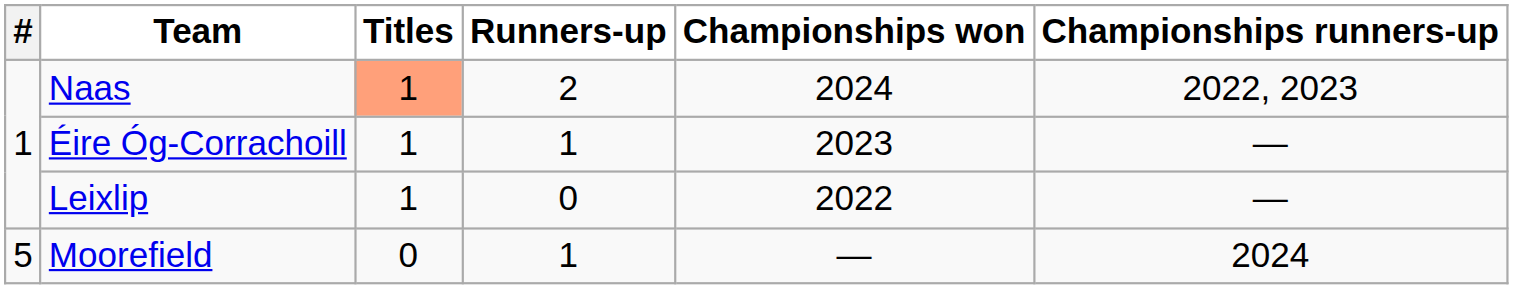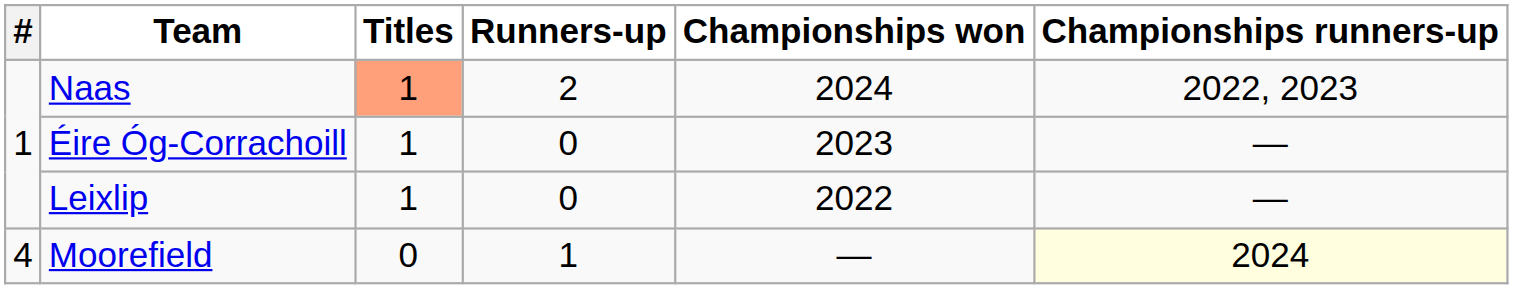Éire Óg-Corrachoill | Runners-up: 1 -> 0
Moorefield | #: 5 -> 4
Moorefield | Championships runners-up: no background -> lightyellow background
